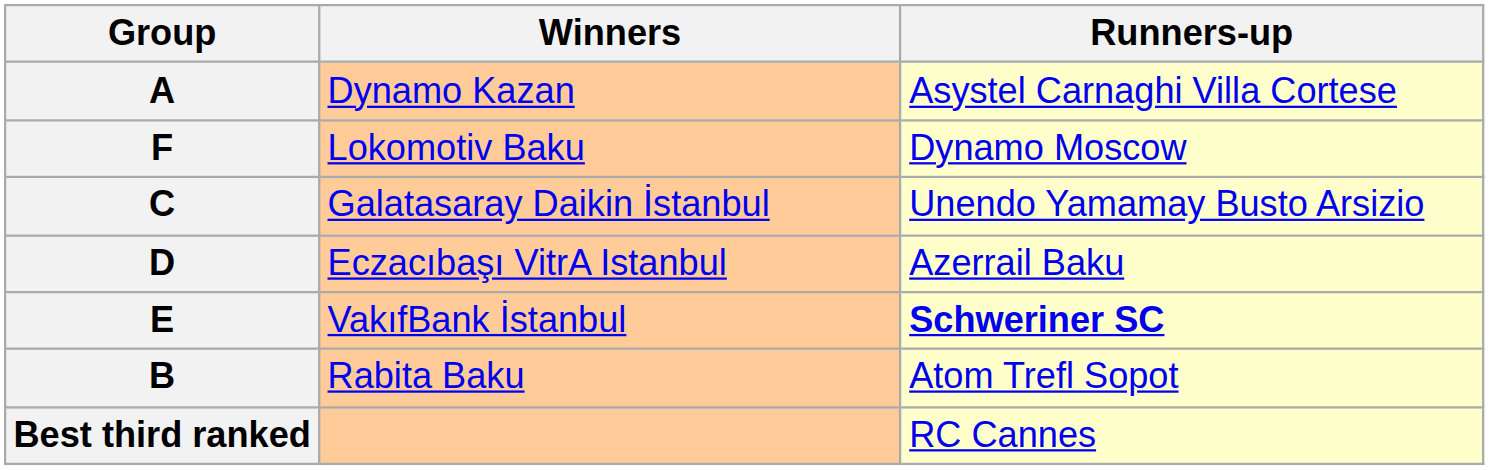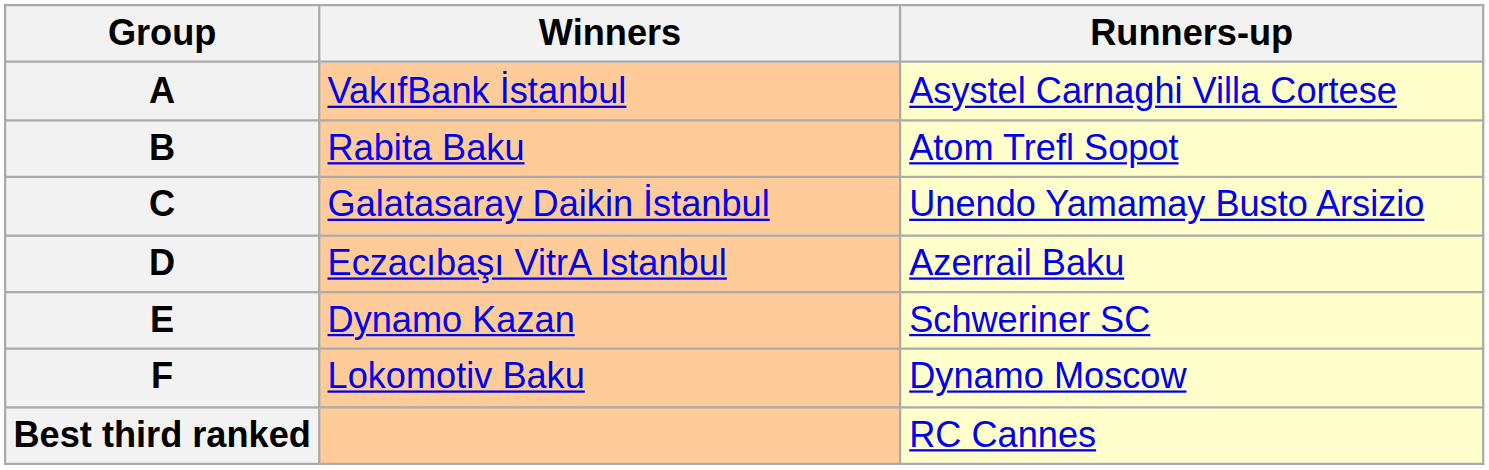A | Winners: Dynamo Kazan -> VakıfBank İstanbul
rows swapped: B <-> F
E | Winners: VakıfBank İstanbul -> Dynamo Kazan
E | Runners-up: bold -> normal
